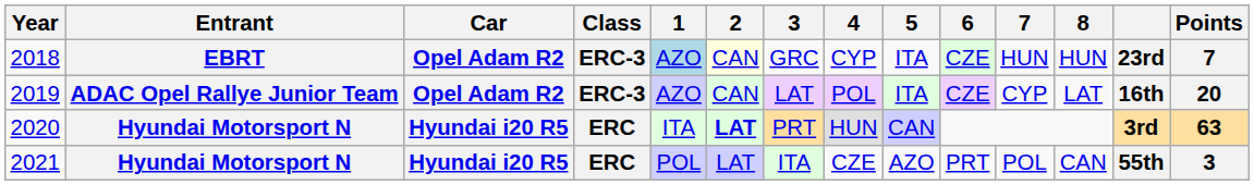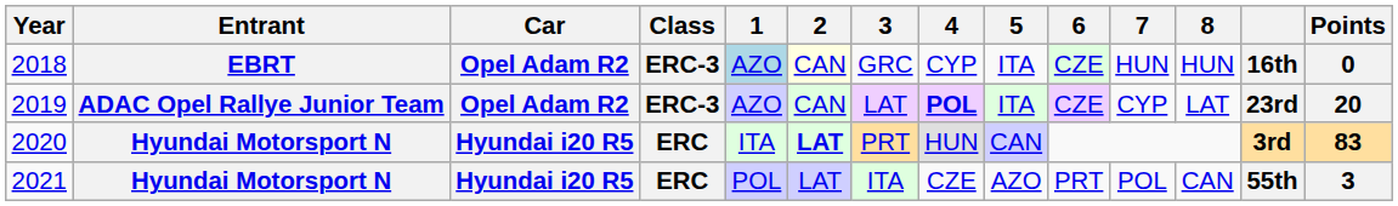2018 | column 13: 23rd -> 16th
2018 | Points: 7 -> 0
2019 | 4: normal -> bold
2019 | column 13: 16th -> 23rd
2020 | Points: 63 -> 83
